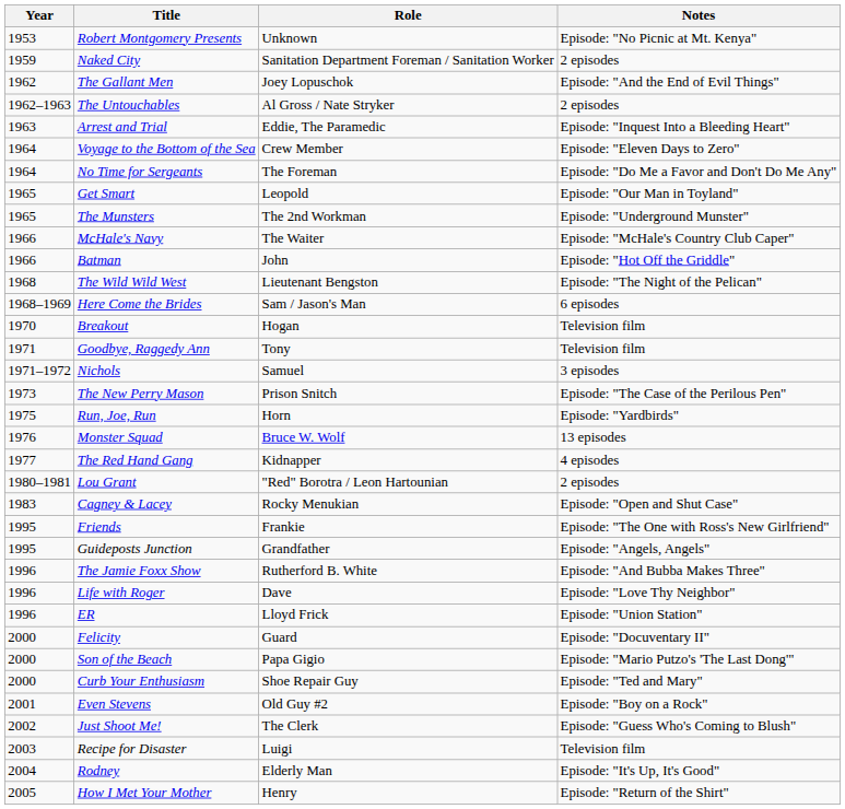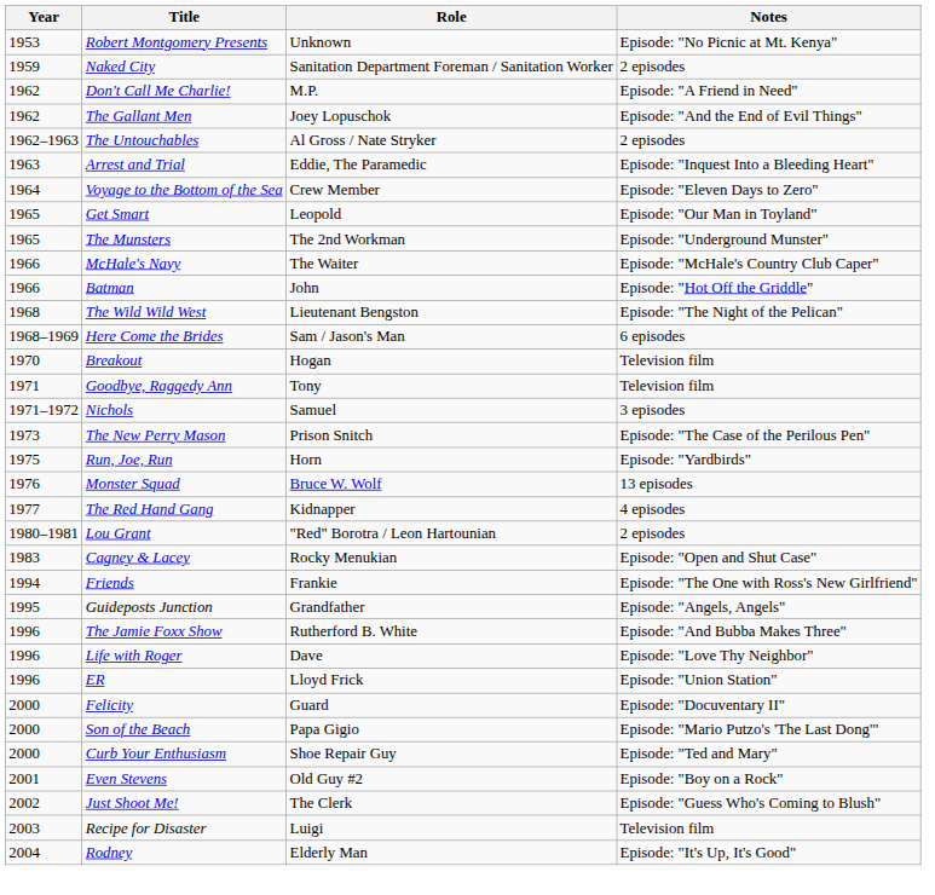+ row: 1962 | Don't Call Me Charlie! | M.P. | Episode: "A Friend in Need"
- row: 1964 | No Time for Sergeants | The Foreman | Episode: "Do Me a Favor and Don't Do Me Any"
Friends | Year: 1995 -> 1994
- row: 2005 | How I Met Your Mother | Henry | Episode: "Return of the Shirt"
